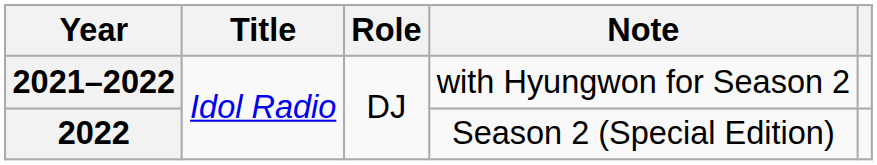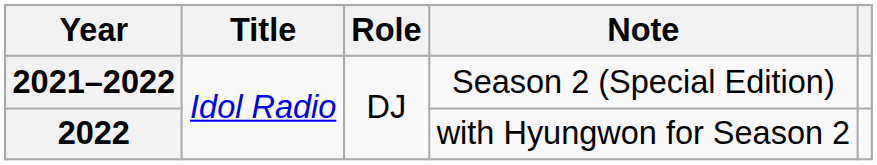2021–2022 | Note: with Hyungwon for Season 2 -> Season 2 (Special Edition)
2022 | Note: Season 2 (Special Edition) -> with Hyungwon for Season 2
